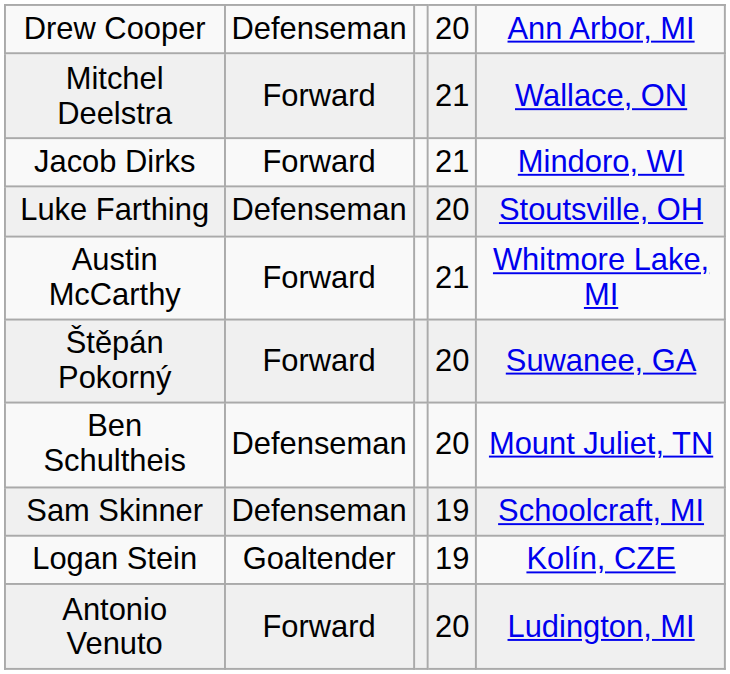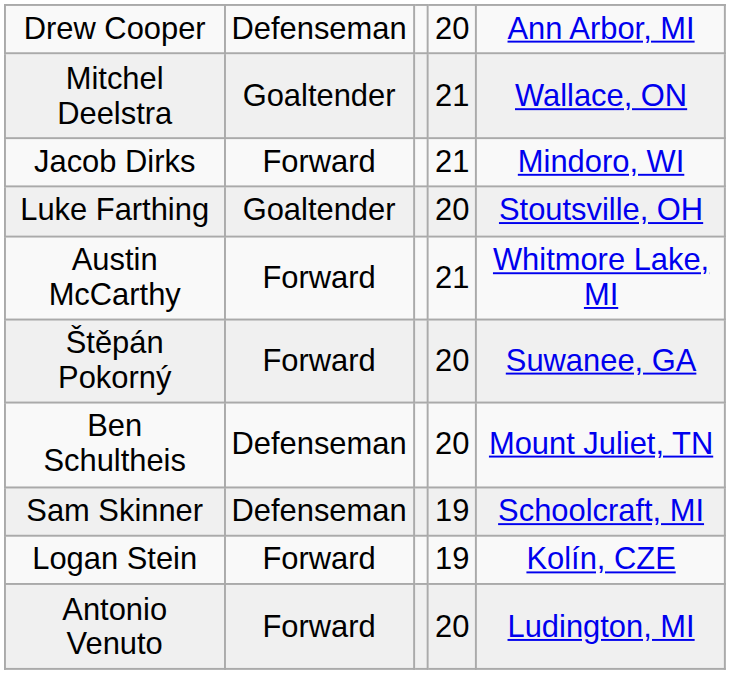Mitchel Deelstra | column 2: Forward -> Goaltender
Luke Farthing | column 2: Defenseman -> Goaltender
Logan Stein | column 2: Goaltender -> Forward
